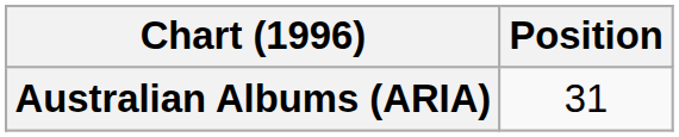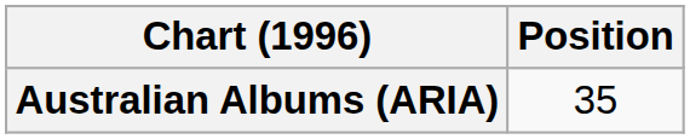Australian Albums (ARIA) | Position: 31 -> 35
